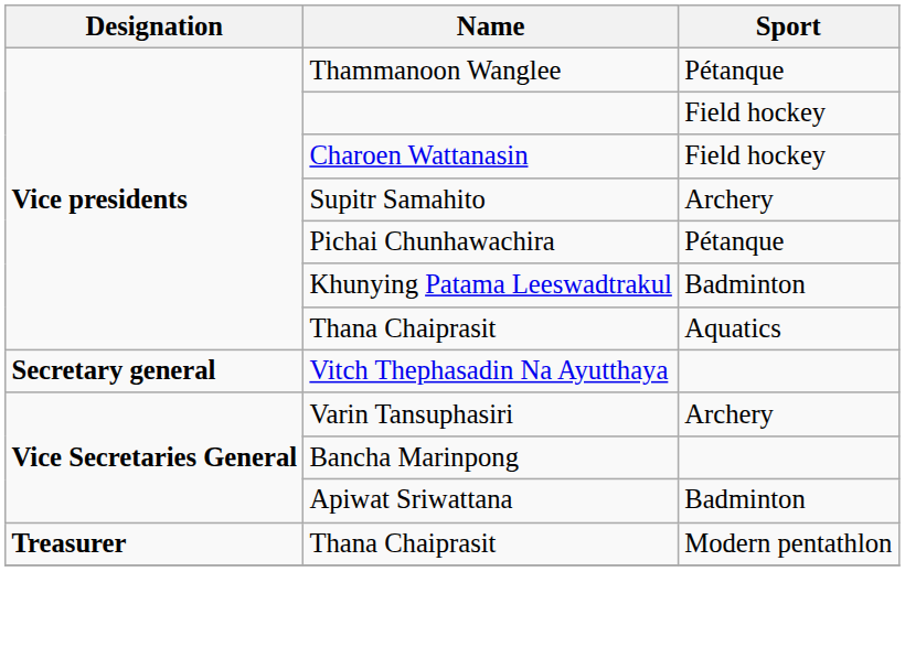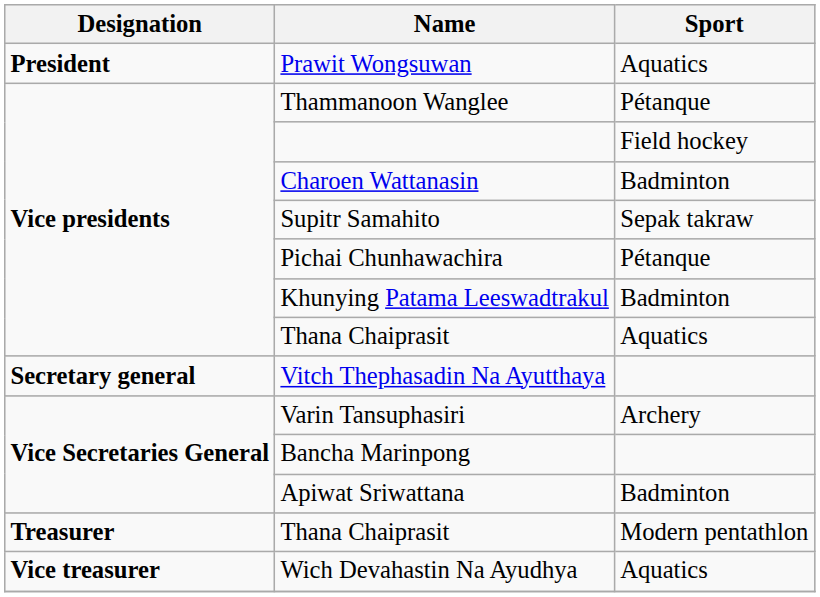+ row: President | Prawit Wongsuwan | Aquatics
Charoen Wattanasin | Sport: Field hockey -> Badminton
Supitr Samahito | Sport: Archery -> Sepak takraw
+ row: Vice treasurer | Wich Devahastin Na Ayudhya | Aquatics
